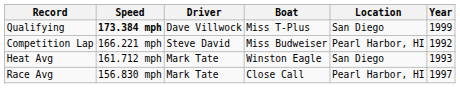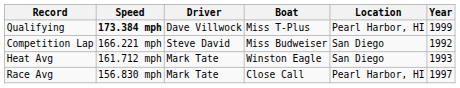Qualifying | Location: San Diego -> Pearl Harbor, HI
Competition Lap | Location: Pearl Harbor, HI -> San Diego
